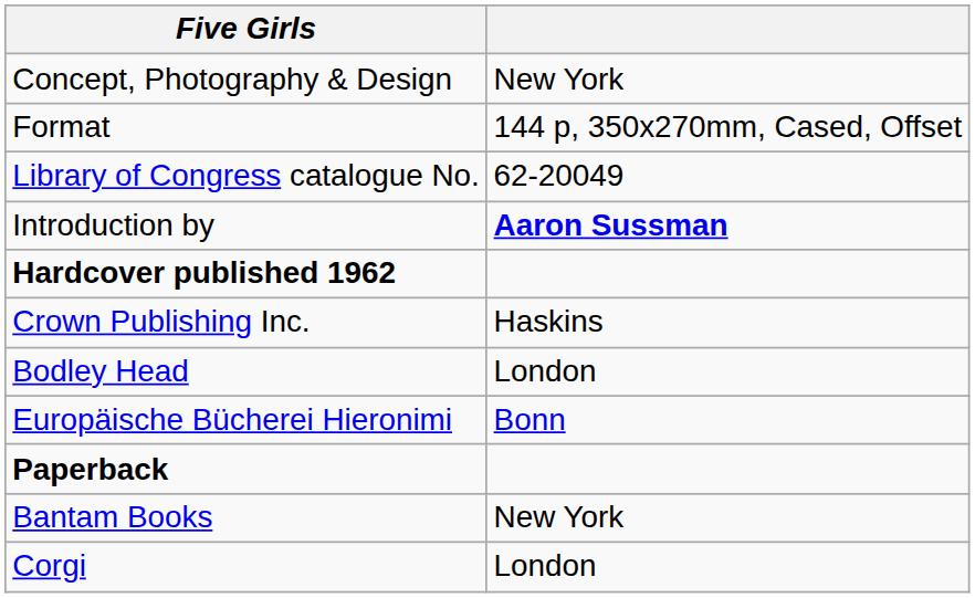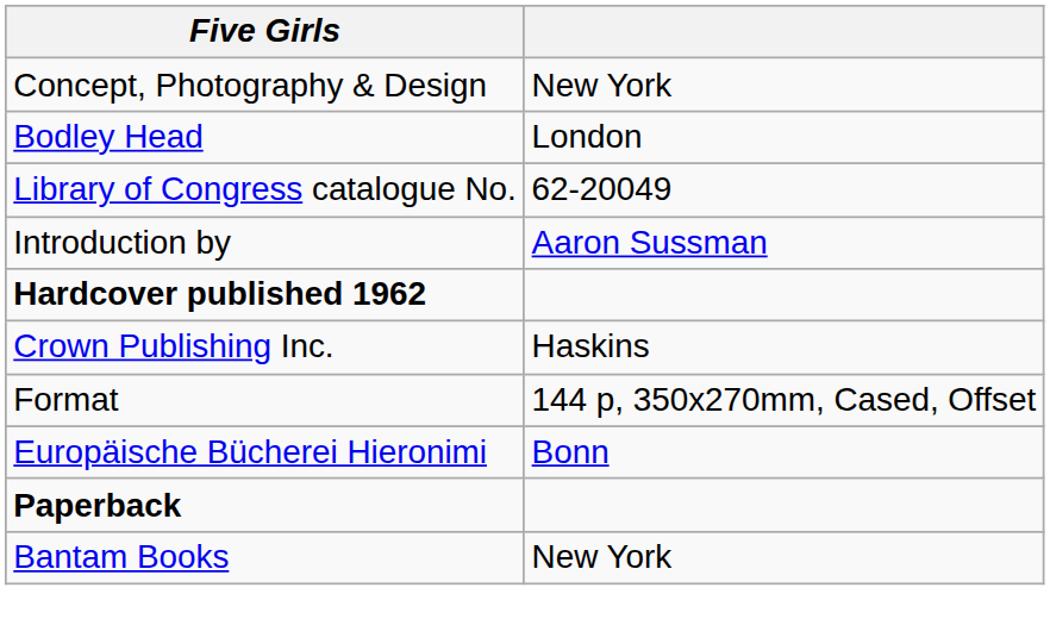rows swapped: Format <-> Bodley Head
Introduction by | column 2: bold -> normal
- row: Corgi | London
